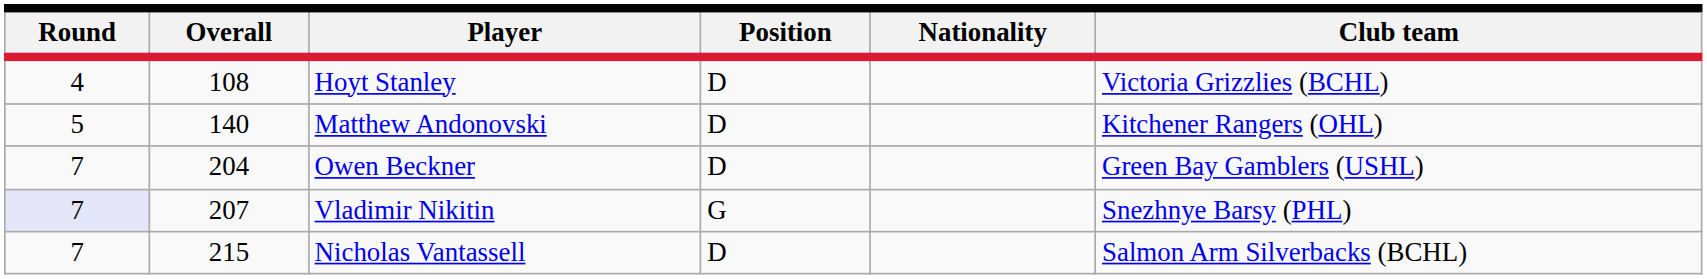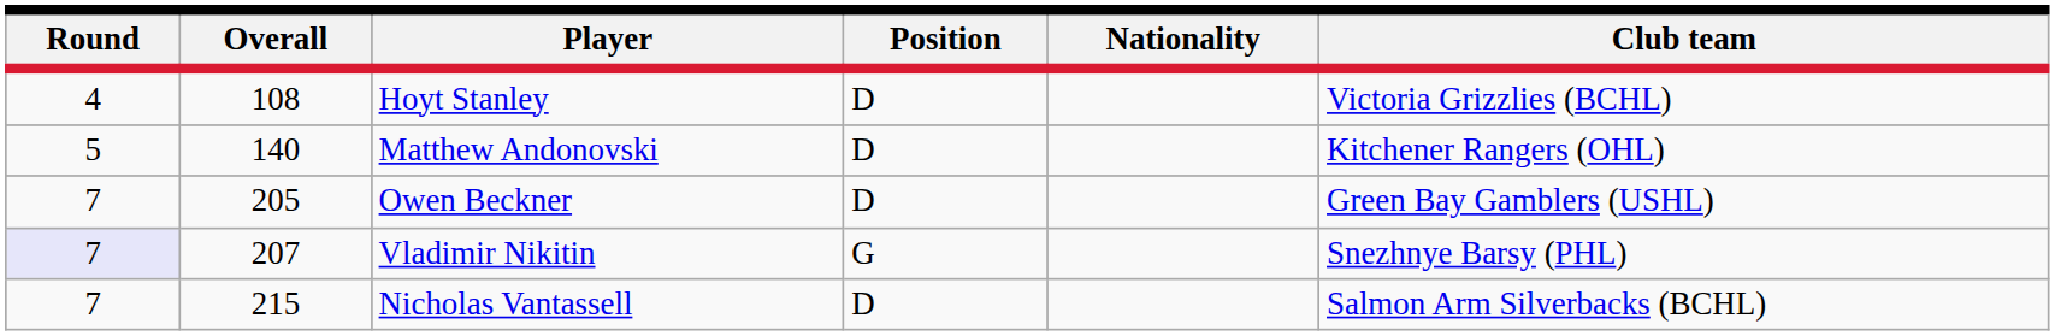Owen Beckner | Overall: 204 -> 205
